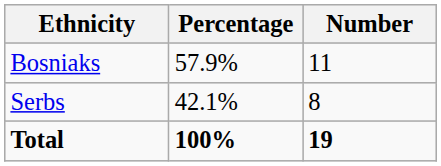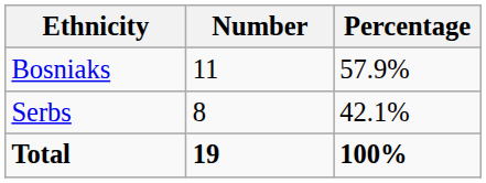columns swapped: Number <-> Percentage
